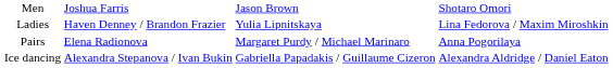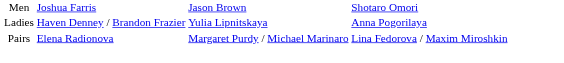Ladies | column 4: Lina Fedorova / Maxim Miroshkin -> Anna Pogorilaya
Pairs | column 4: Anna Pogorilaya -> Lina Fedorova / Maxim Miroshkin
- row: Ice dancing | Alexandra Stepanova / Ivan Bukin | Gabriella Papadakis / Guillaume Cizeron | Alexandra Aldridge / Daniel Eaton
